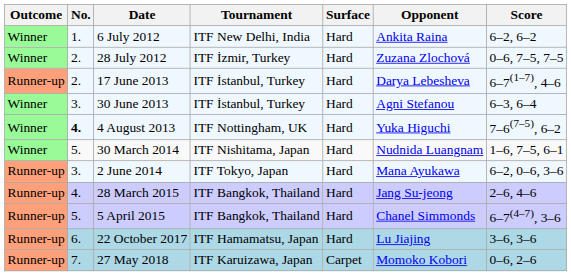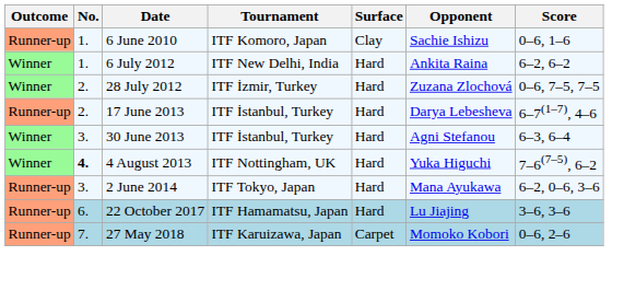+ row: Runner-up | 1. | 6 June 2010 | ITF Komoro, Japan | Clay | Sachie Ishizu | 0–6, 1–6
- row: Winner | 5. | 30 March 2014 | ITF Nishitama, Japan | Hard | Nudnida Luangnam | 1–6, 7–5, 6–1
- row: Runner-up | 4. | 28 March 2015 | ITF Bangkok, Thailand | Hard | Jang Su-jeong | 2–6, 4–6
- row: Runner-up | 5. | 5 April 2015 | ITF Bangkok, Thailand | Hard | Chanel Simmonds | 6–7(4–7), 3–6
